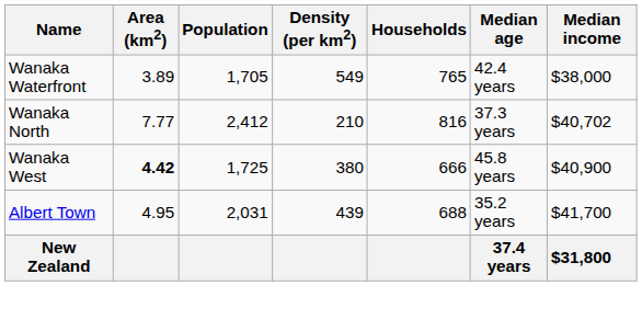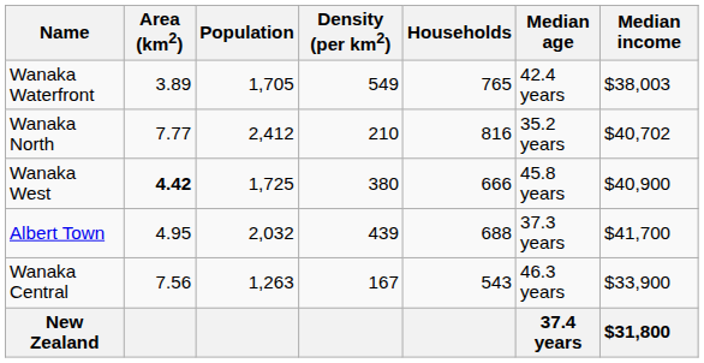Wanaka Waterfront | Median income: $38,000 -> $38,003
Wanaka North | Median age: 37.3 years -> 35.2 years
Albert Town | Population: 2,031 -> 2,032
Albert Town | Median age: 35.2 years -> 37.3 years
+ row: Wanaka Central | 7.56 | 1,263 | 167 | 543 | 46.3 years | $33,900
